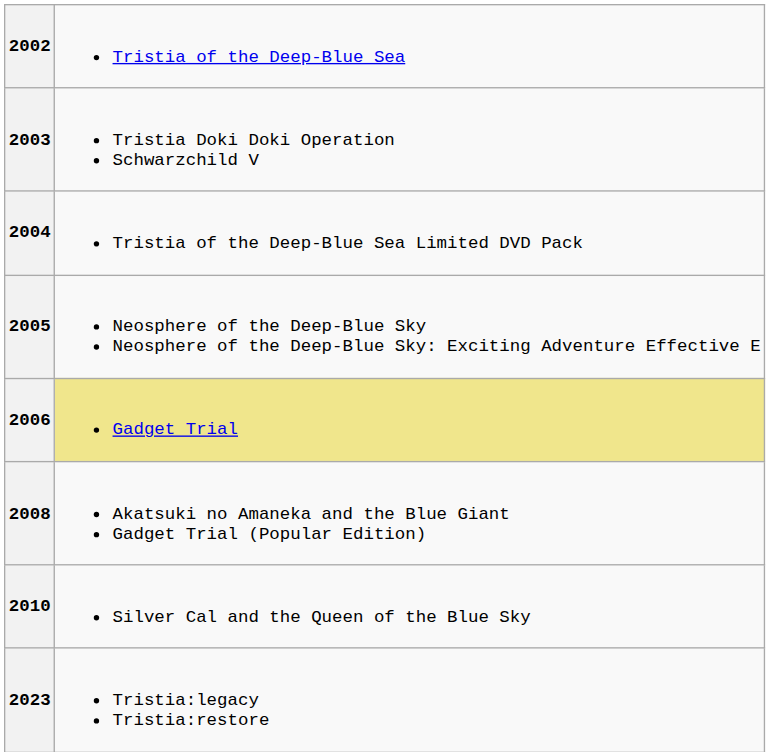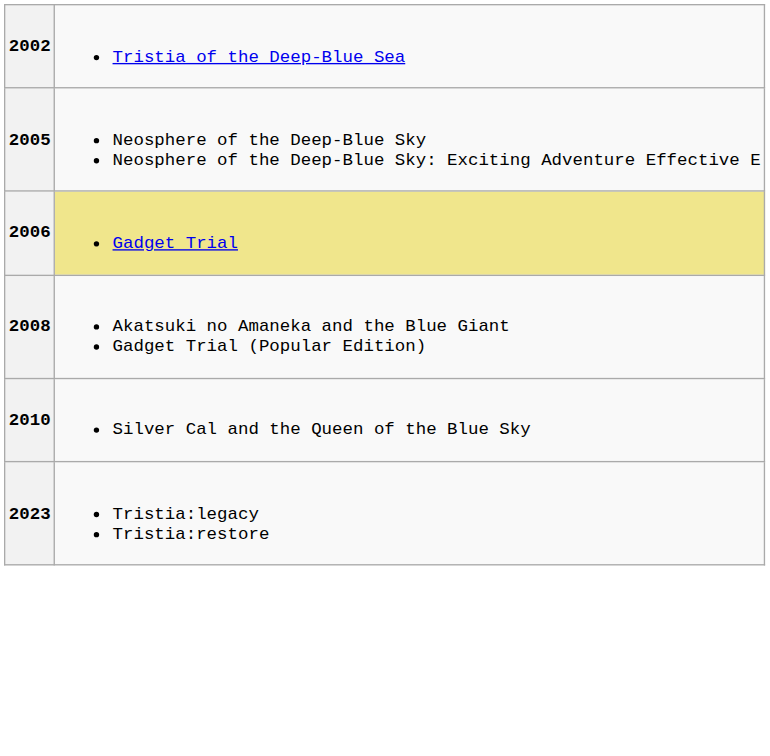- row: 2003 | Tristia Doki Doki Operation Schwarzchild V
- row: 2004 | Tristia of the Deep-Blue Sea Limited DVD Pack
